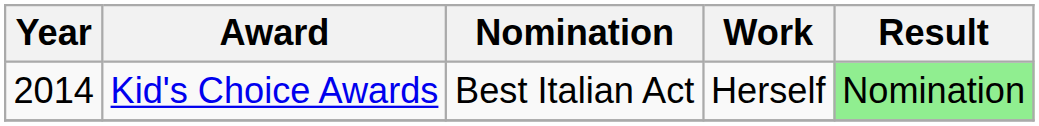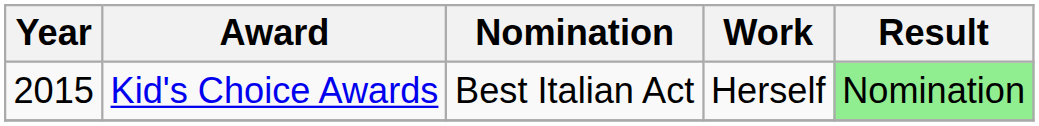Kid's Choice Awards | Year: 2014 -> 2015
